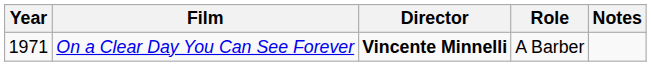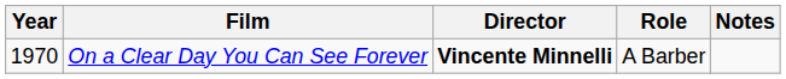On a Clear Day You Can See Forever | Year: 1971 -> 1970
